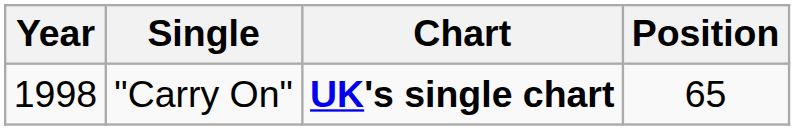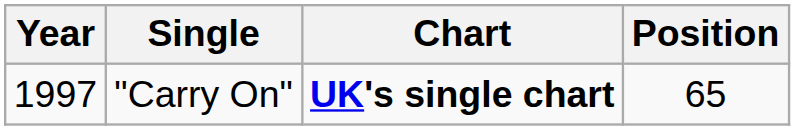"Carry On" | Year: 1998 -> 1997
